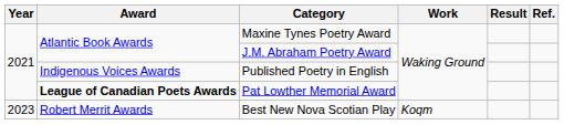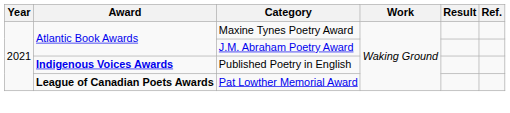Published Poetry in English | Award: normal -> bold
- row: 2023 | Robert Merrit Awards | Best New Nova Scotian Play | Koqm
